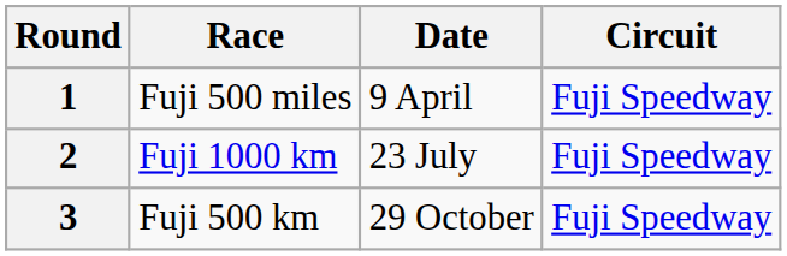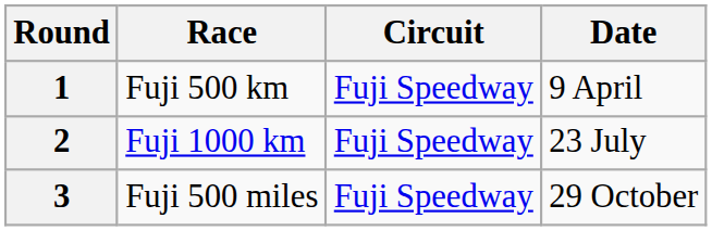columns swapped: Circuit <-> Date
1 | Race: Fuji 500 miles -> Fuji 500 km
3 | Race: Fuji 500 km -> Fuji 500 miles
